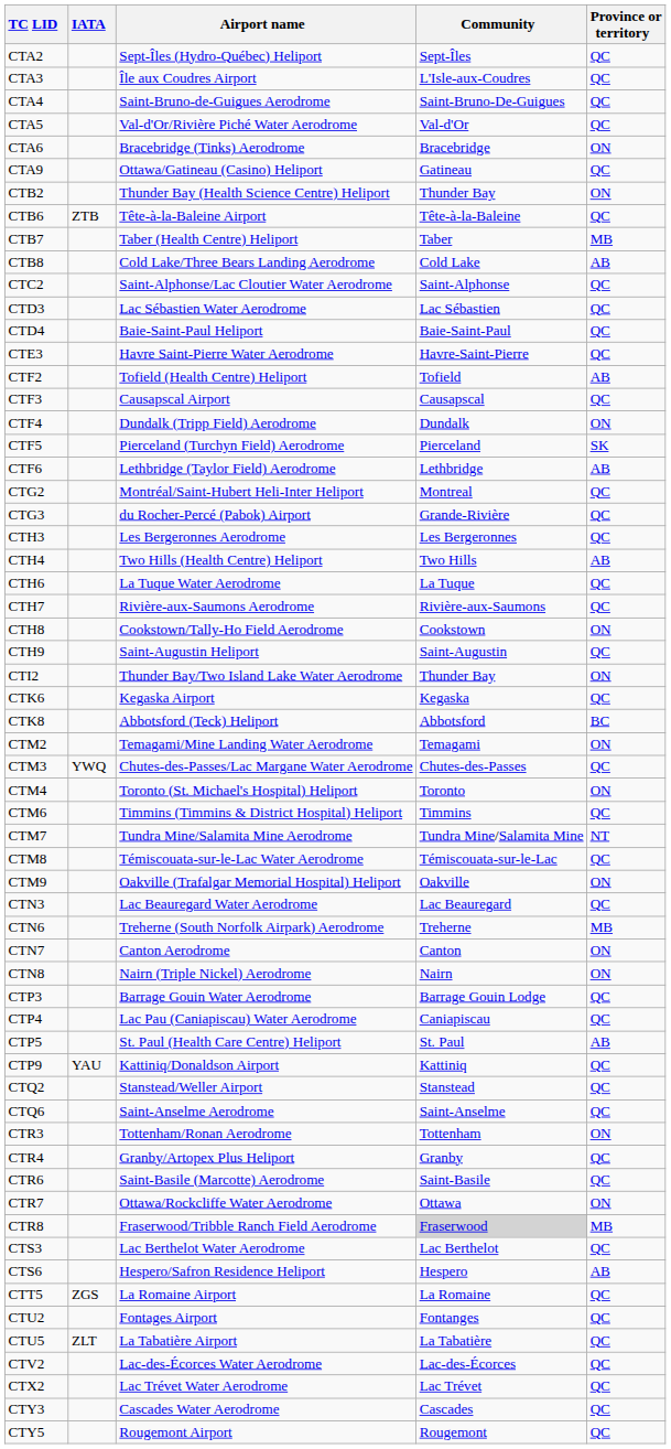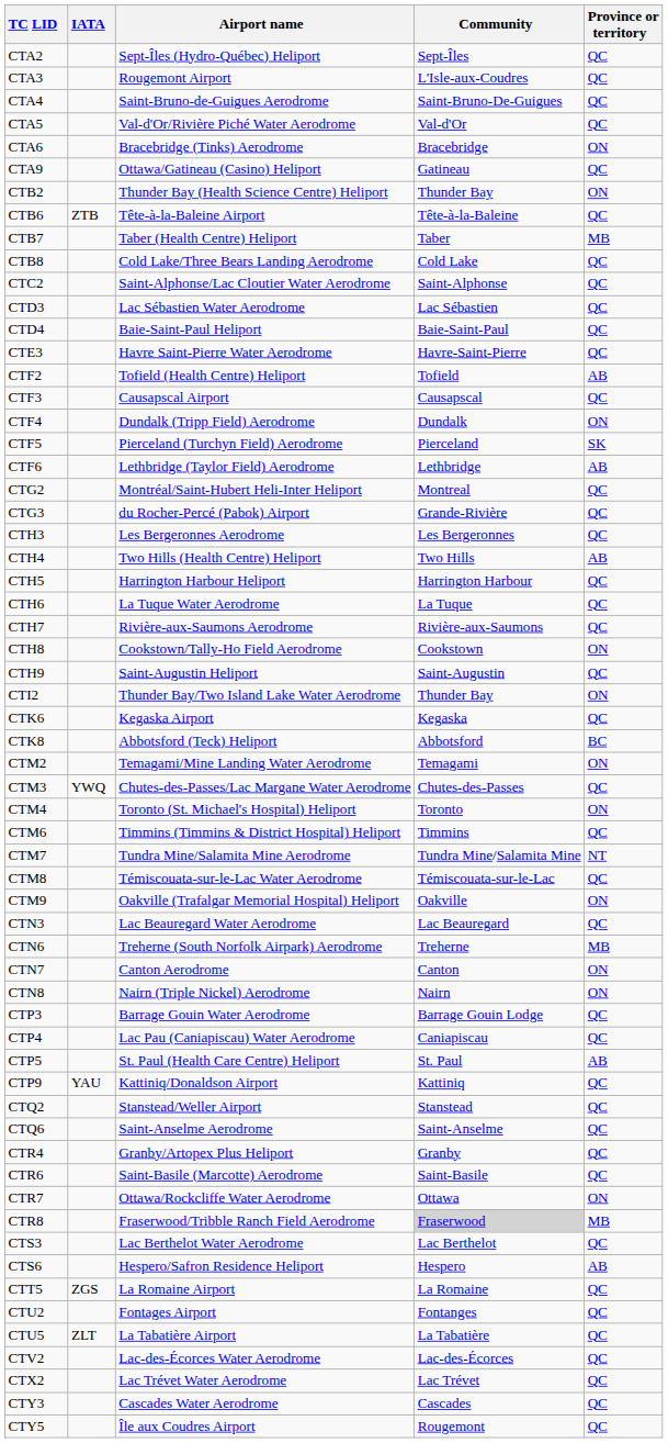CTA3 | Airport name: Île aux Coudres Airport -> Rougemont Airport
CTB8 | Province or territory: AB -> QC
+ row: CTH5 | Harrington Harbour Heliport | Harrington Harbour | QC
- row: CTR3 | Tottenham/Ronan Aerodrome | Tottenham | ON
CTY5 | Airport name: Rougemont Airport -> Île aux Coudres Airport
